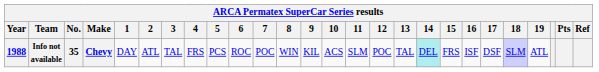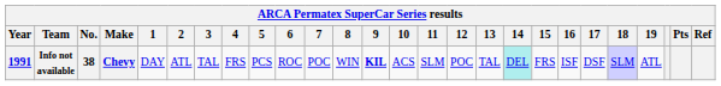Info not available | Year: 1988 -> 1991
Info not available | No.: 35 -> 38
Info not available | 9: normal -> bold
